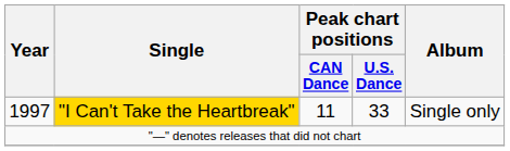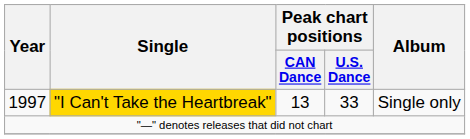1997 | Peak chart positions / CAN Dance: 11 -> 13
